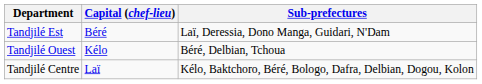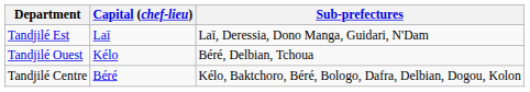Tandjilé Est | Capital (chef-lieu): Béré -> Laï
Tandjilé Centre | Capital (chef-lieu): Laï -> Béré
